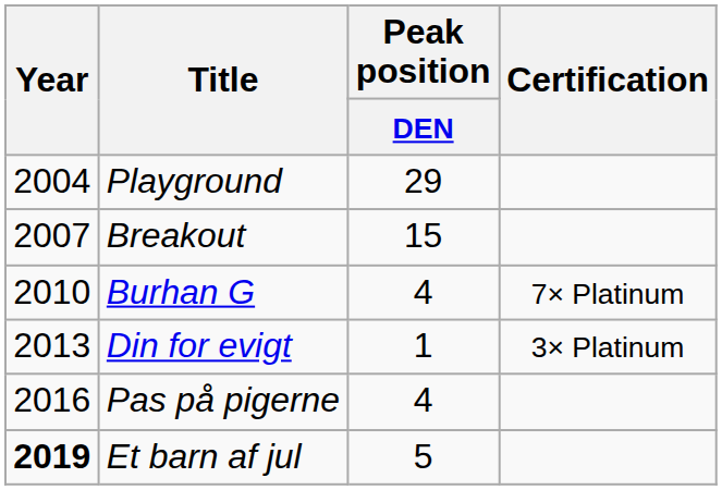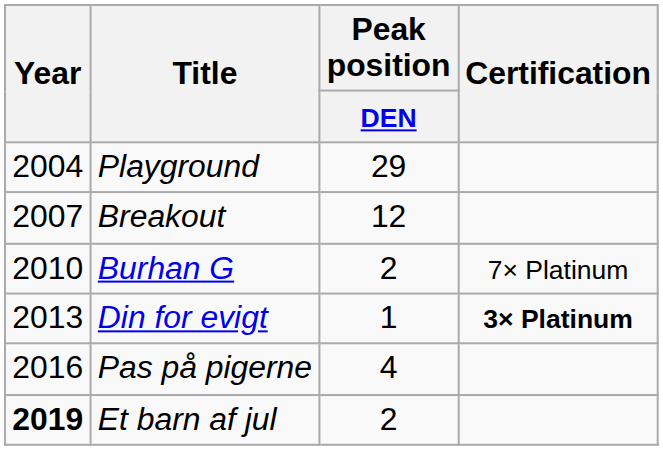Breakout | Peak position / DEN: 15 -> 12
Burhan G | Peak position / DEN: 4 -> 2
Din for evigt | Certification: normal -> bold
Et barn af jul | Peak position / DEN: 5 -> 2
